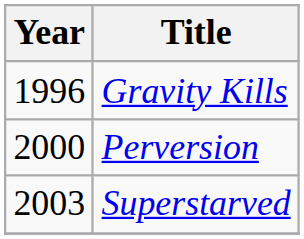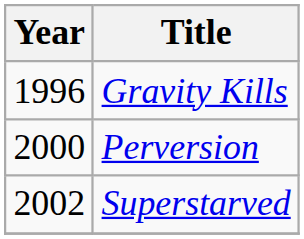Superstarved | Year: 2003 -> 2002
